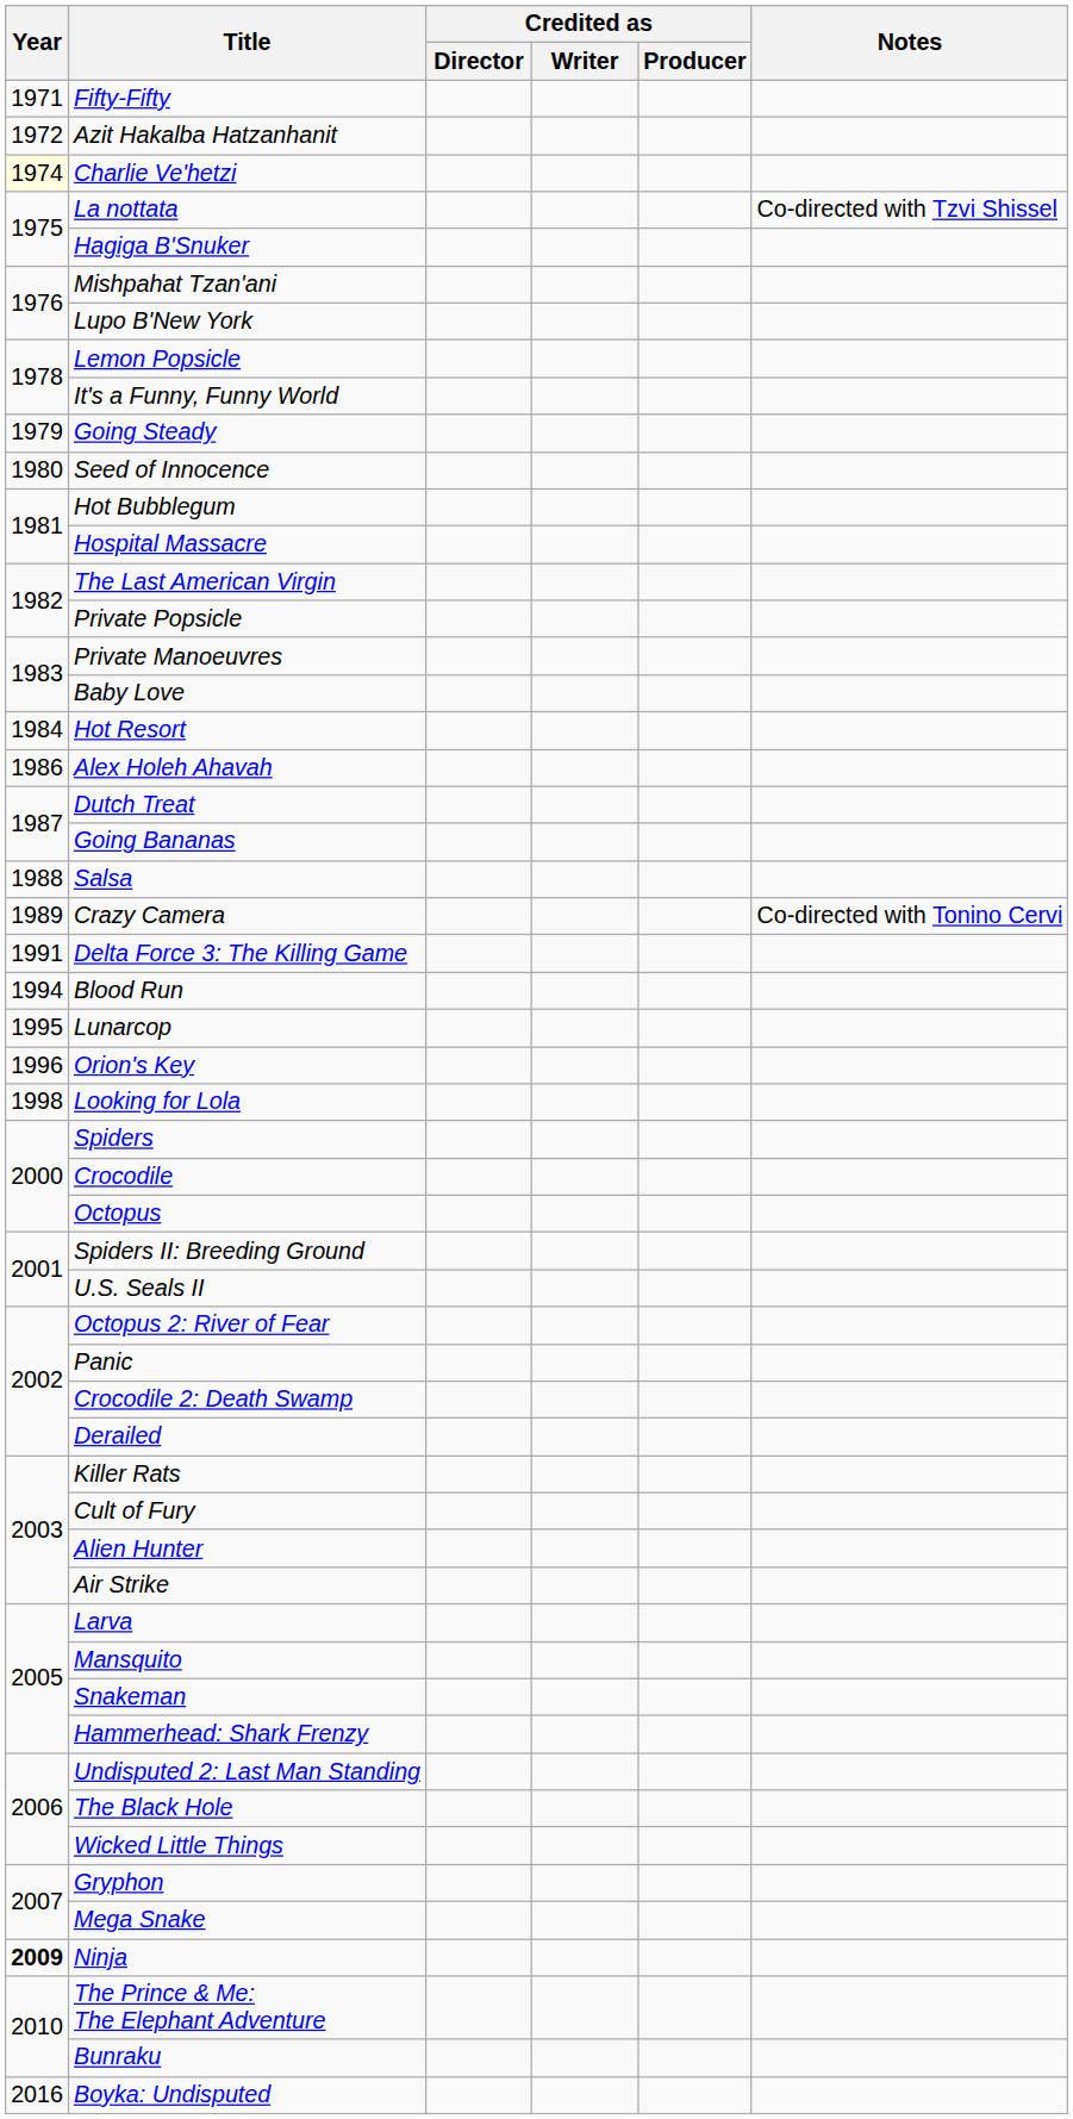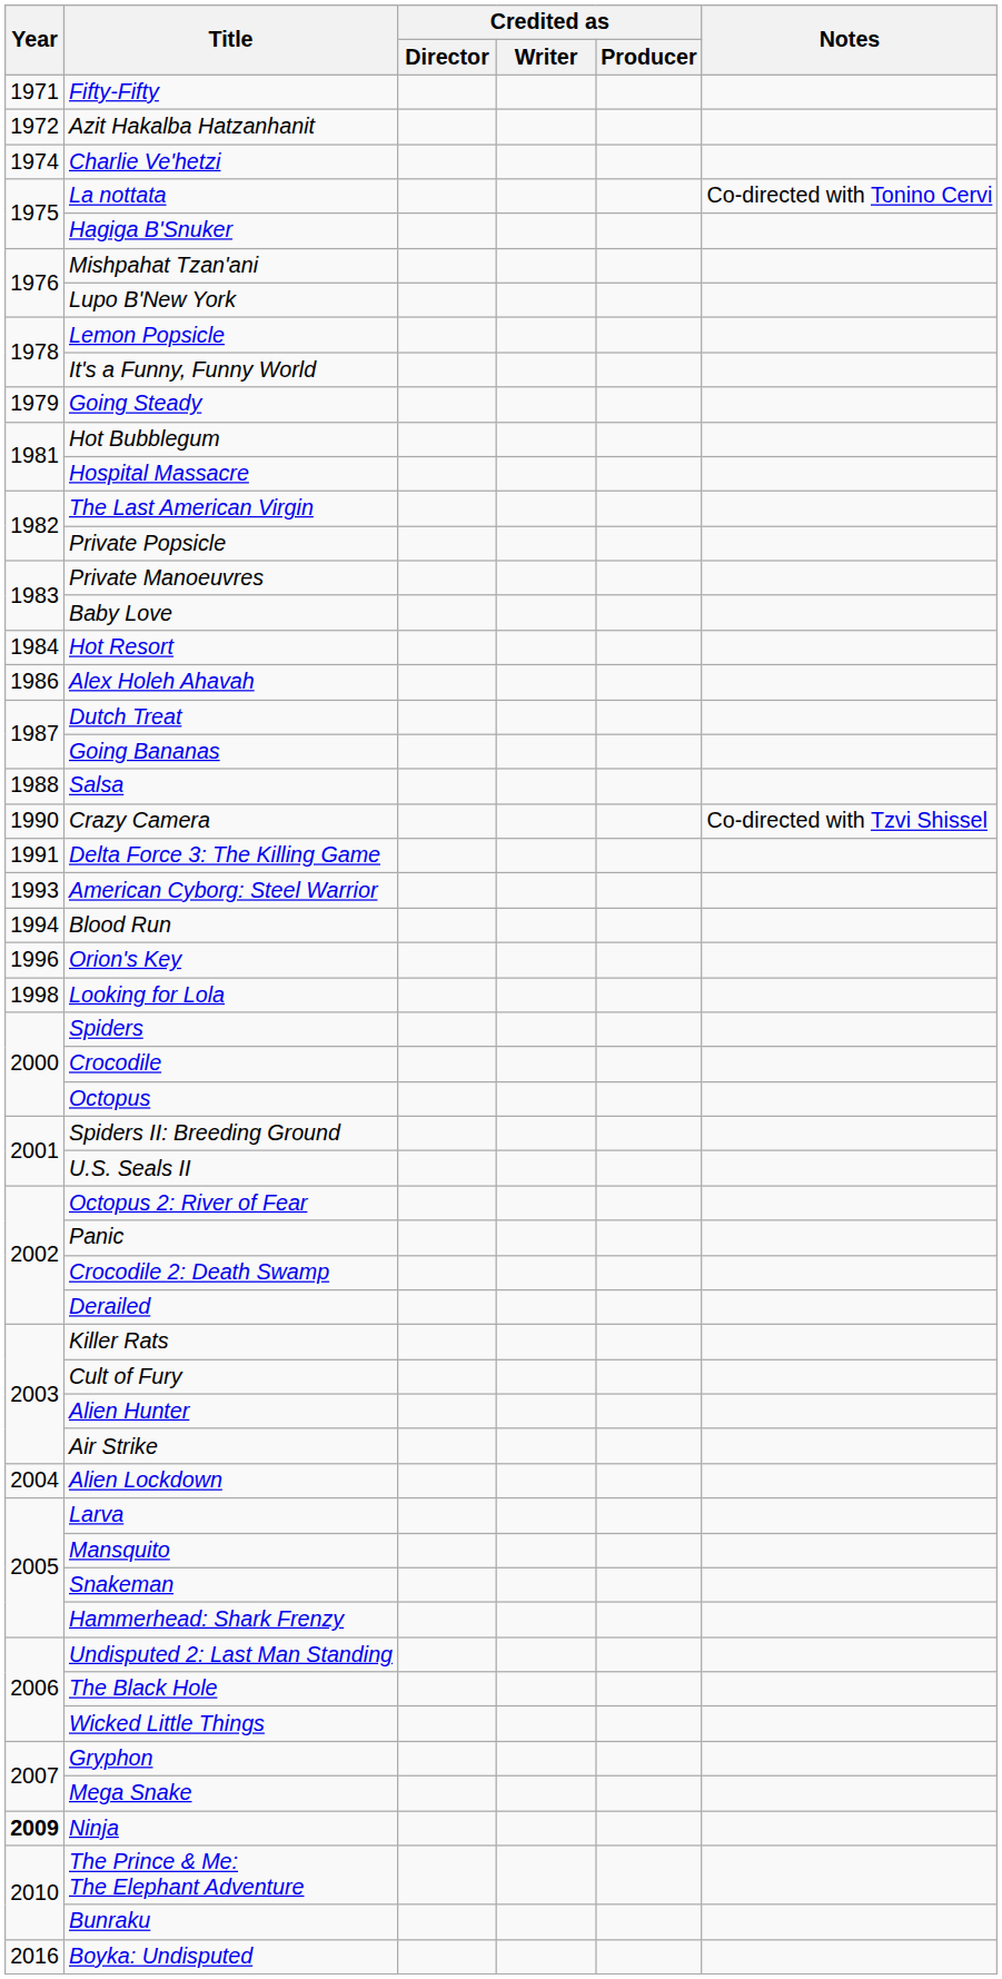Charlie Ve'hetzi | Year: lightyellow background -> no background
La nottata | Notes: Co-directed with Tzvi Shissel -> Co-directed with Tonino Cervi
- row: 1980 | Seed of Innocence
Crazy Camera | Year: 1989 -> 1990
Crazy Camera | Notes: Co-directed with Tonino Cervi -> Co-directed with Tzvi Shissel
+ row: 1993 | American Cyborg: Steel Warrior
- row: 1995 | Lunarcop
+ row: 2004 | Alien Lockdown
